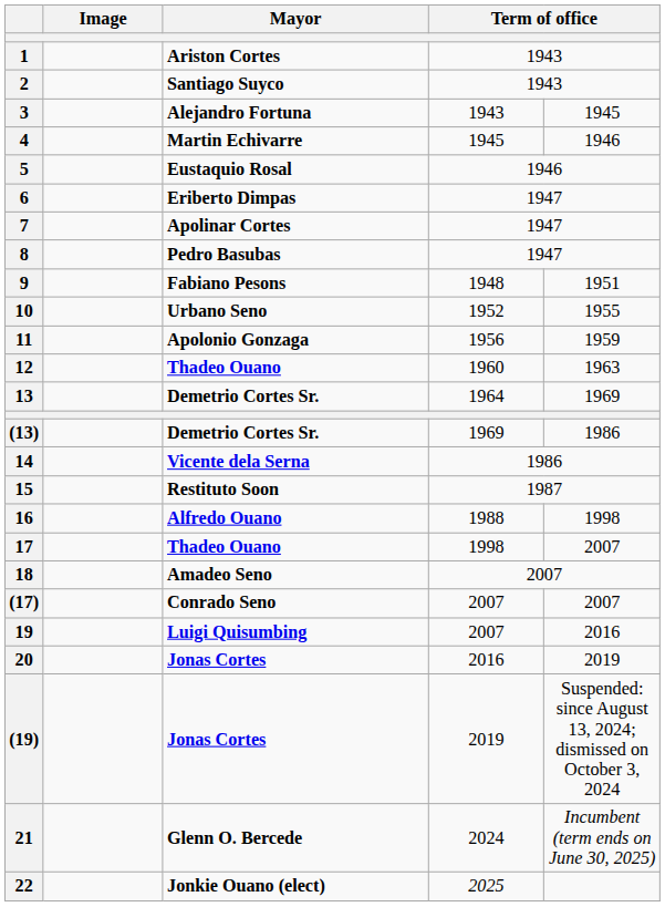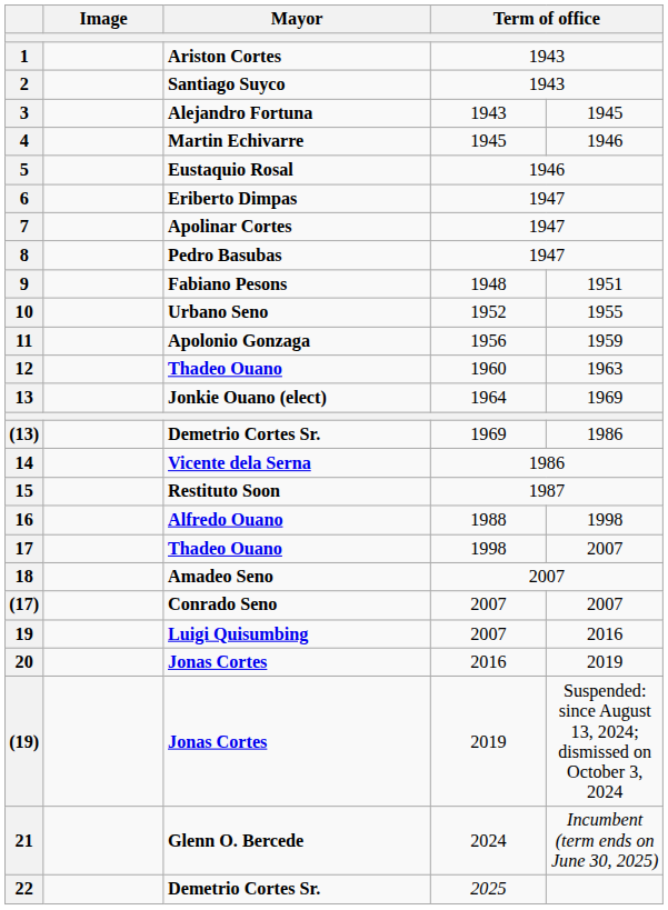13 | Mayor: Demetrio Cortes Sr. -> Jonkie Ouano (elect)
22 | Mayor: Jonkie Ouano (elect) -> Demetrio Cortes Sr.
